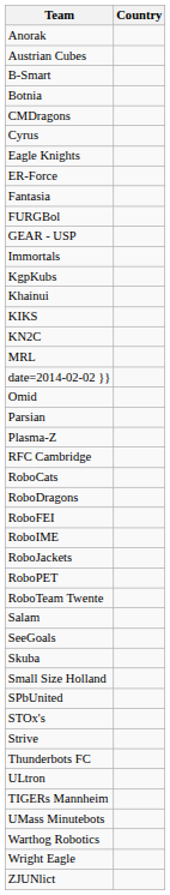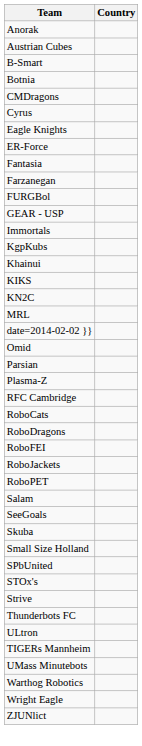+ row: Farzanegan
- row: RoboIME
- row: RoboTeam Twente
